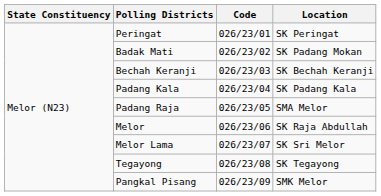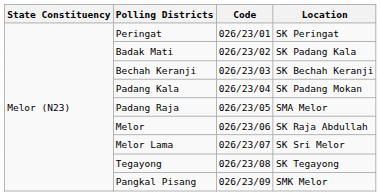Badak Mati | Location: SK Padang Mokan -> SK Padang Kala
Padang Kala | Location: SK Padang Kala -> SK Padang Mokan
